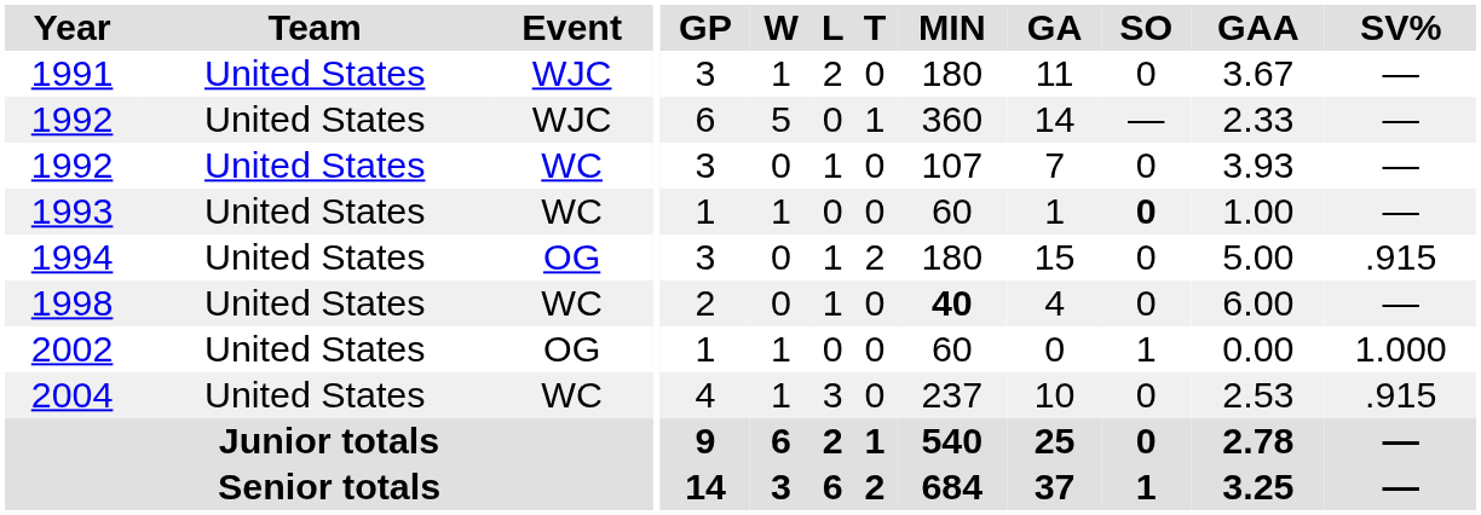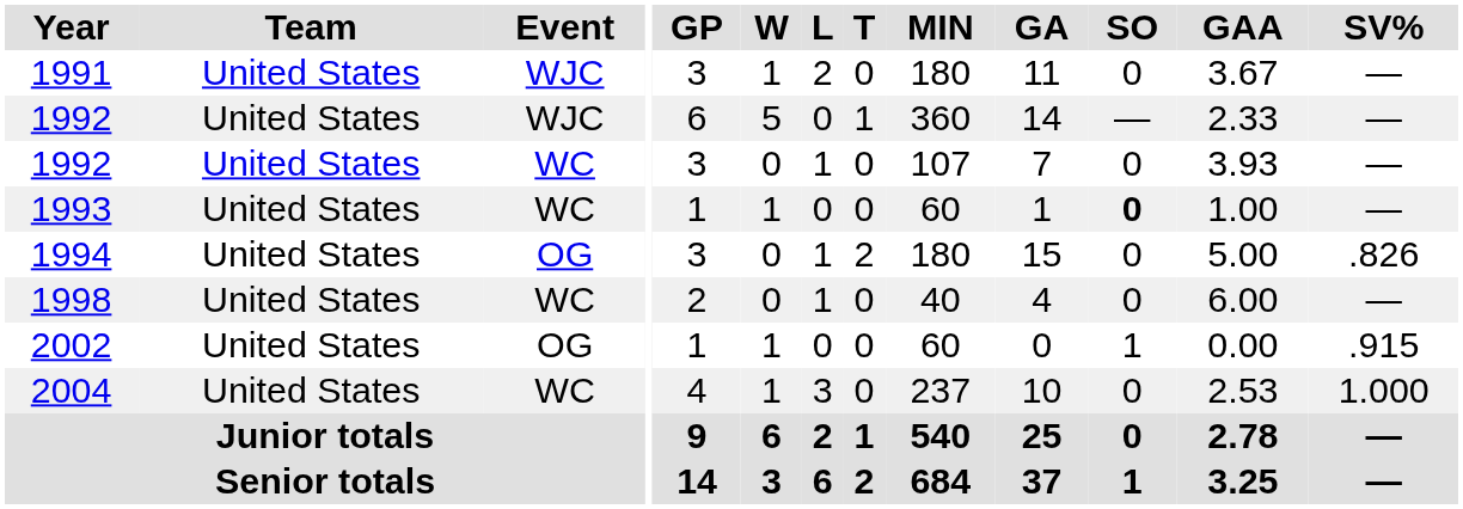1994 | SV%: .915 -> .826
1998 | MIN: bold -> normal
2002 | SV%: 1.000 -> .915
2004 | SV%: .915 -> 1.000
